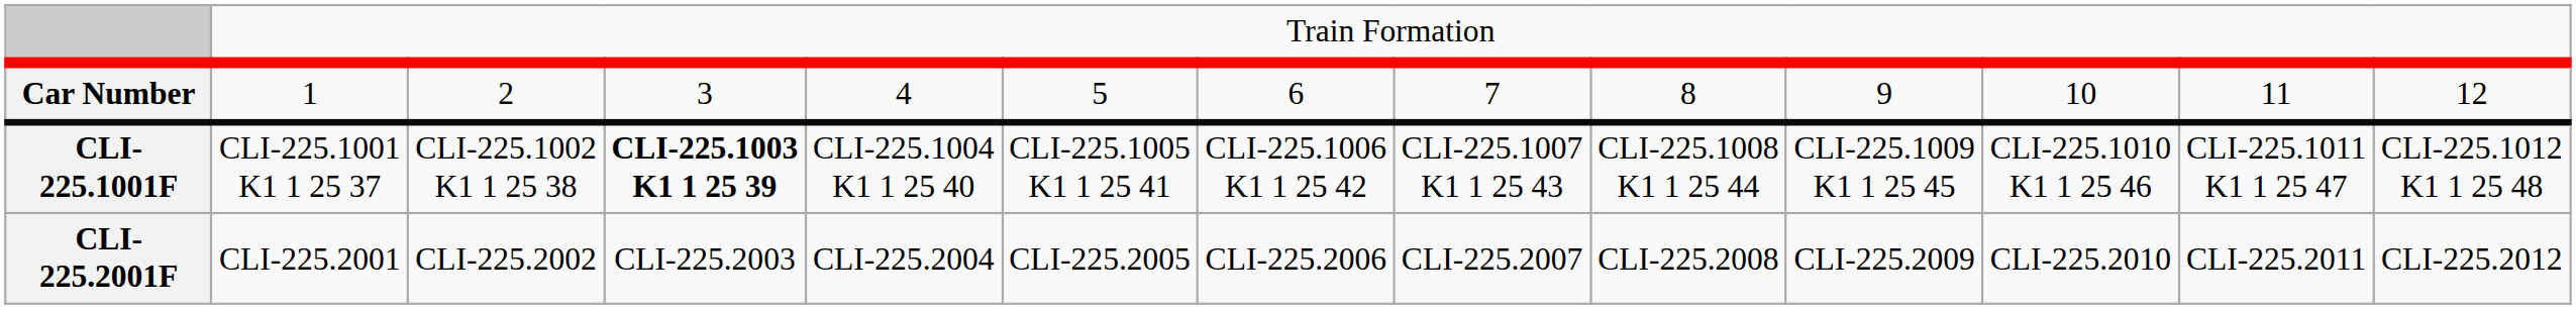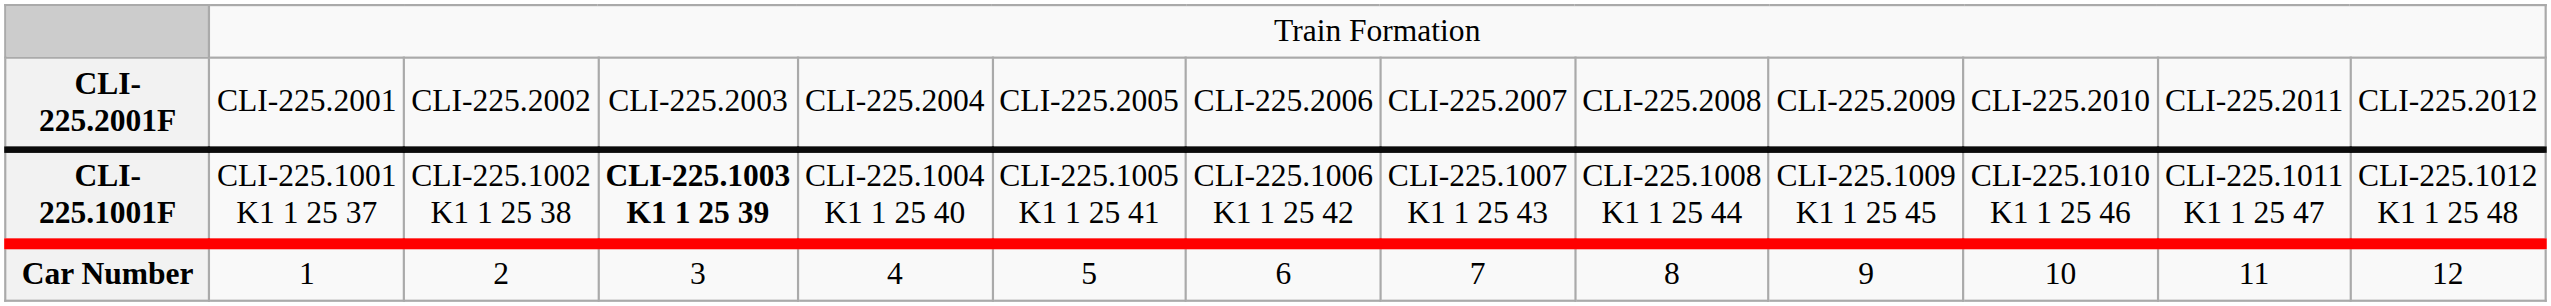rows swapped: Car Number <-> CLI-225.2001F
